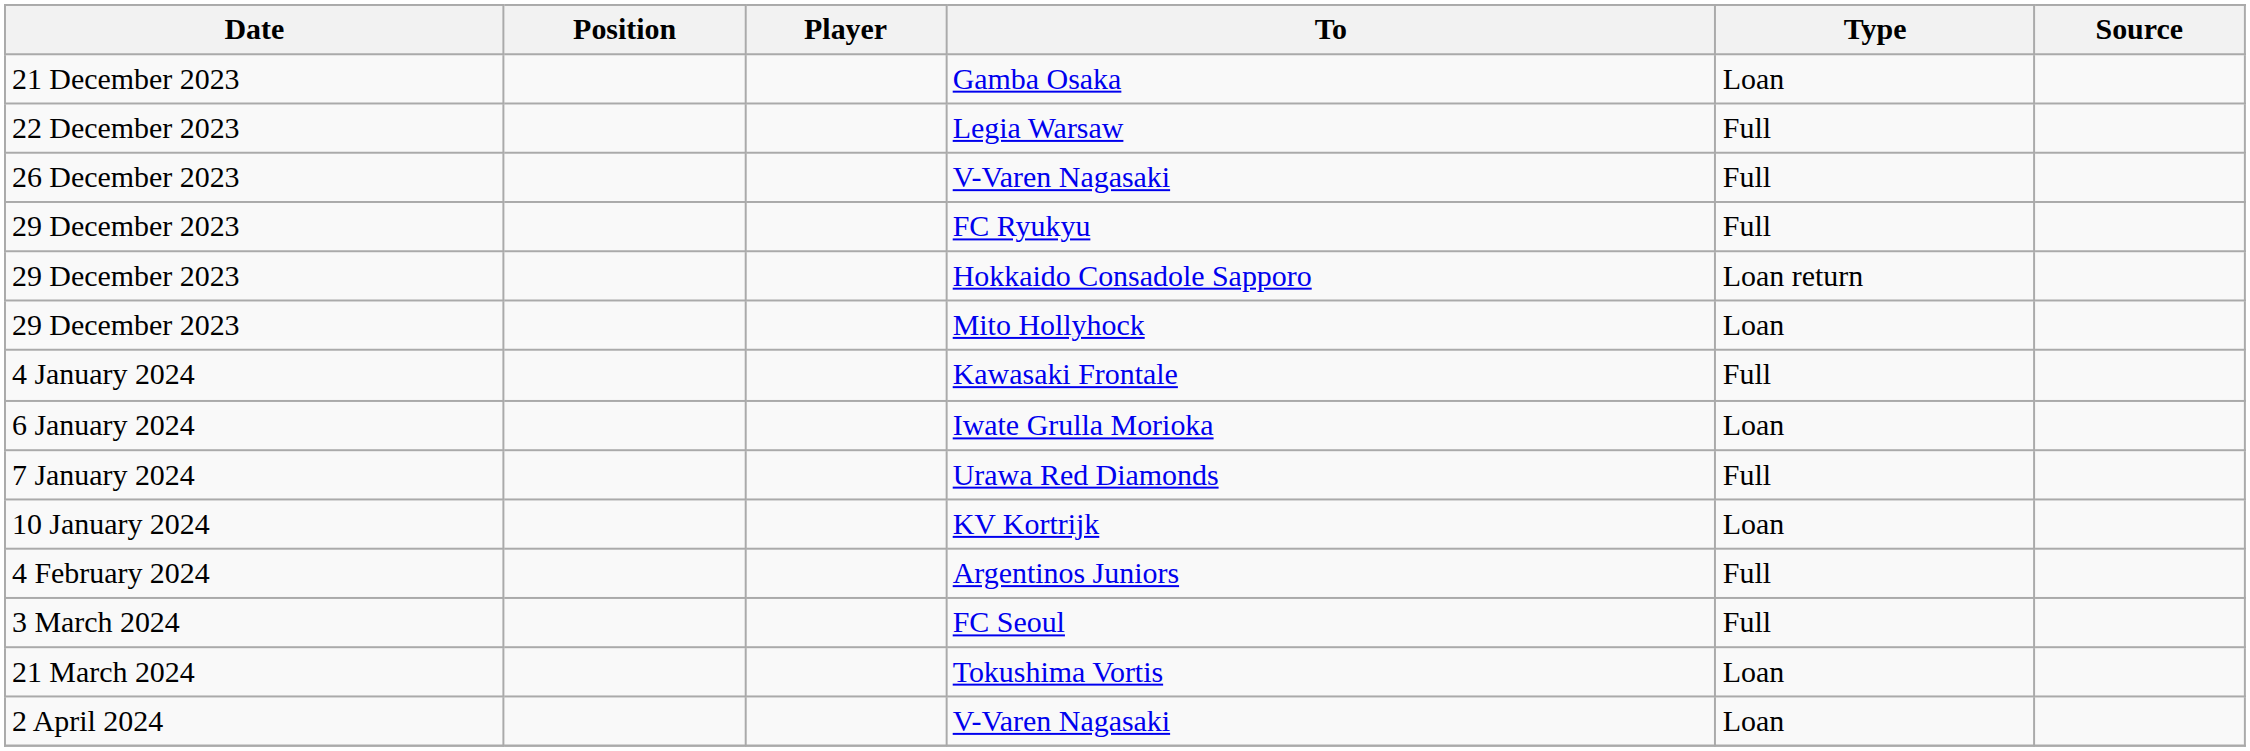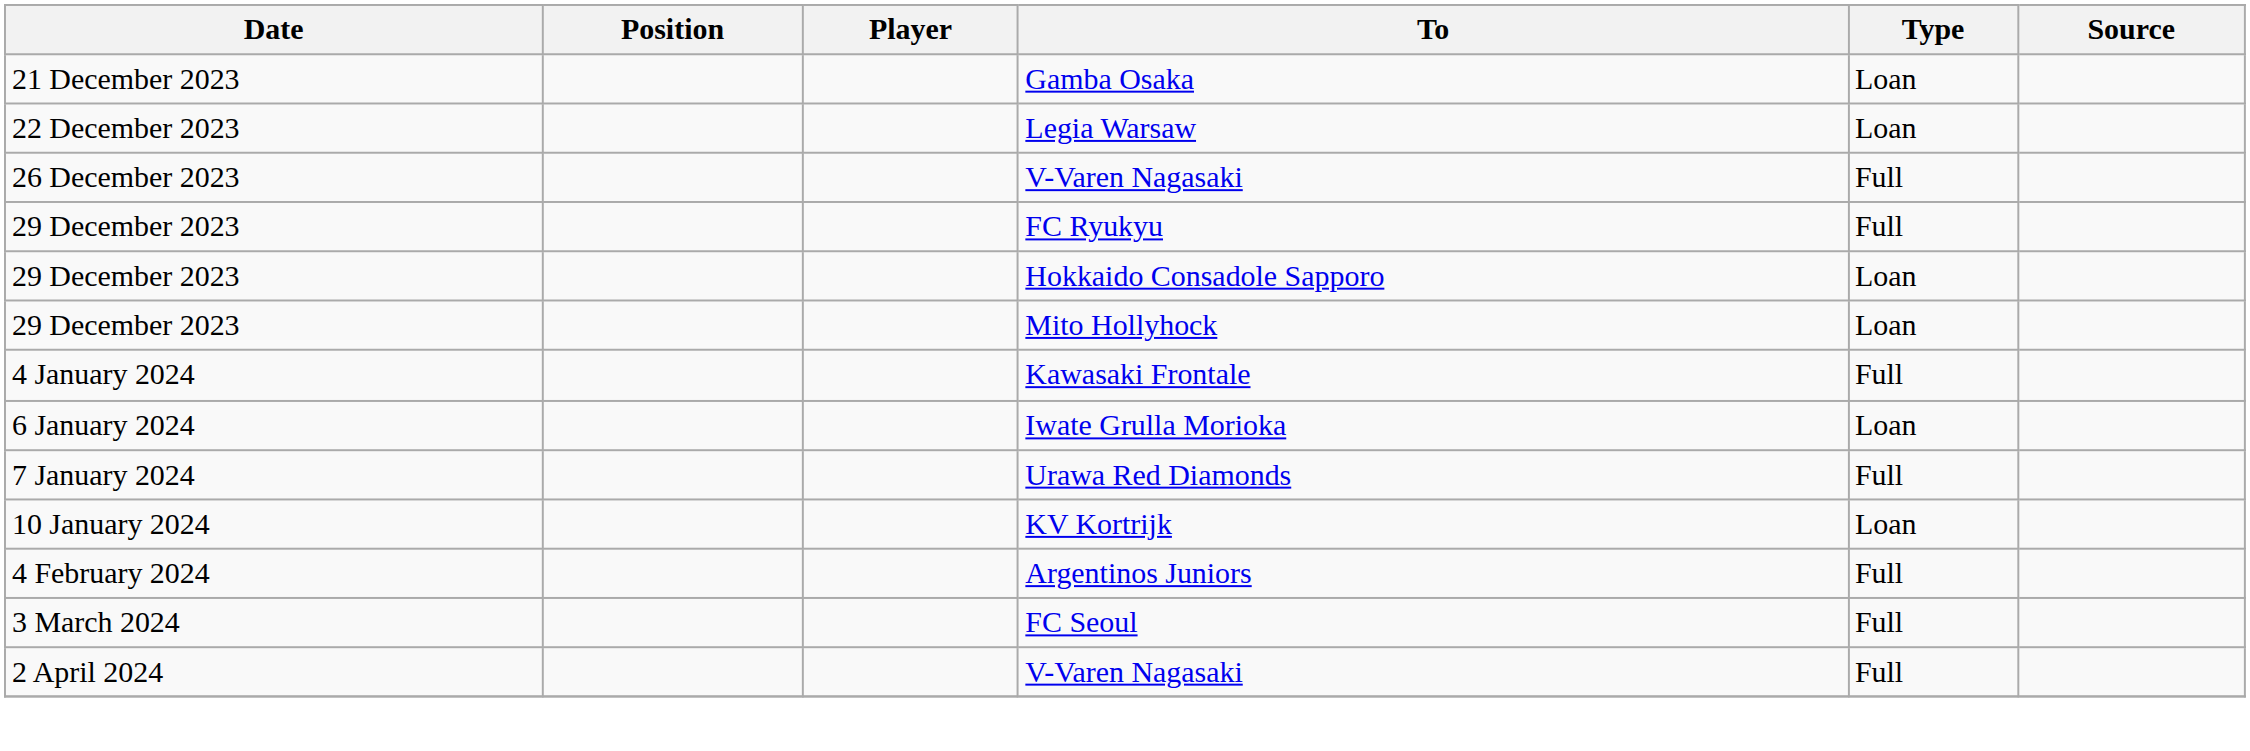Legia Warsaw | Type: Full -> Loan
Hokkaido Consadole Sapporo | Type: Loan return -> Loan
- row: 21 March 2024 | Tokushima Vortis | Loan
2 April 2024 / V-Varen Nagasaki | Type: Loan -> Full
